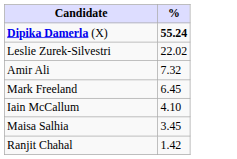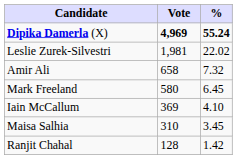+ column: Vote | 4,969 | 1,981 | 658 | 580 | 369 | 310 | 128
